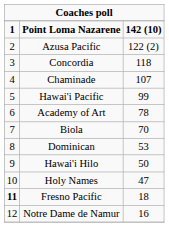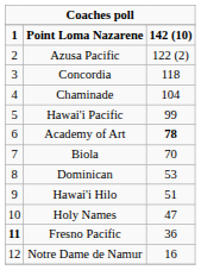Chaminade | column 3: 107 -> 104
Academy of Art | column 3: normal -> bold
Hawai'i Hilo | column 3: 50 -> 51
Fresno Pacific | column 3: 18 -> 36
